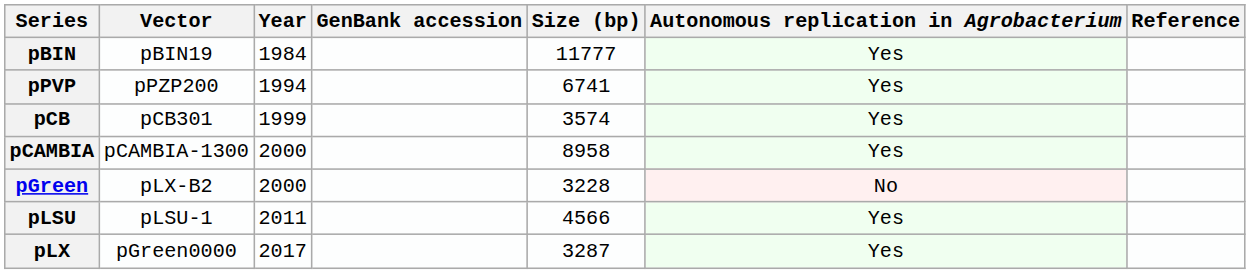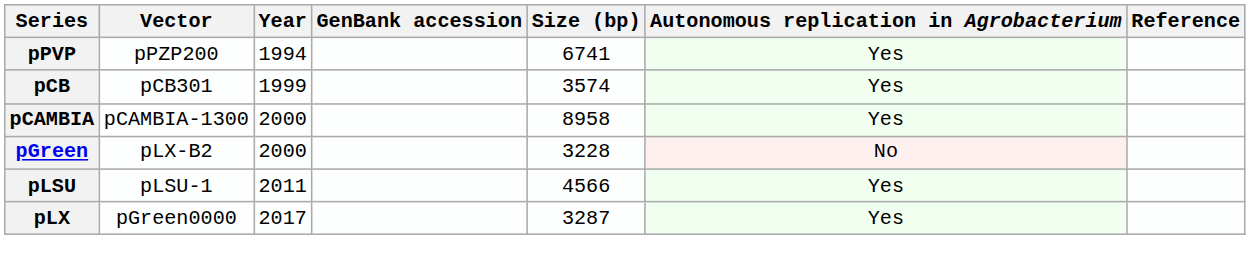- row: pBIN | pBIN19 | 1984 | 11777 | Yes
